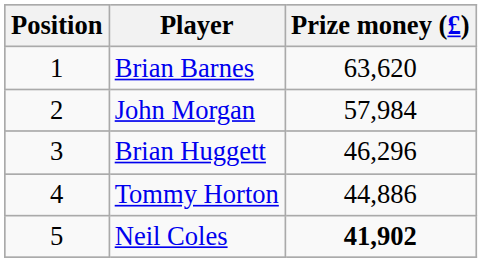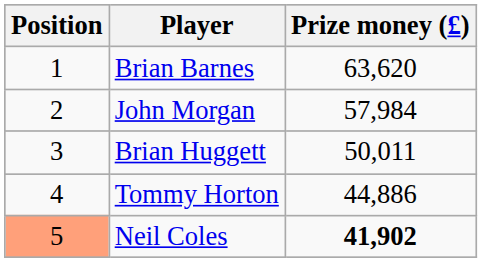Brian Huggett | Prize money (£): 46,296 -> 50,011
Neil Coles | Position: no background -> lightsalmon background
